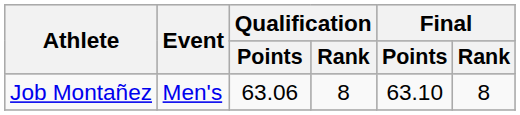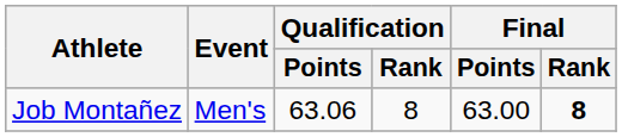Job Montañez | Final / Points: 63.10 -> 63.00
Job Montañez | Final / Rank: normal -> bold
